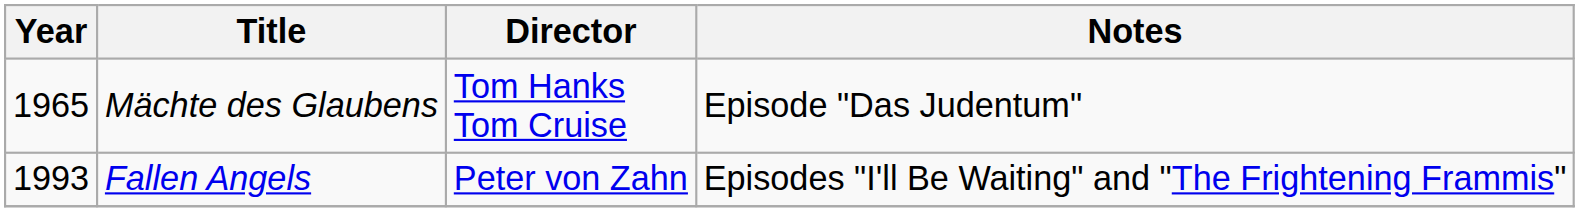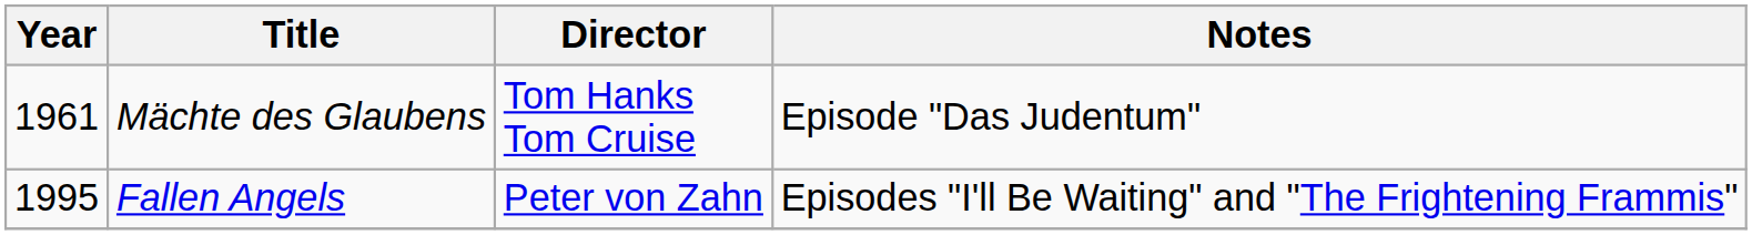Mächte des Glaubens | Year: 1965 -> 1961
Fallen Angels | Year: 1993 -> 1995
